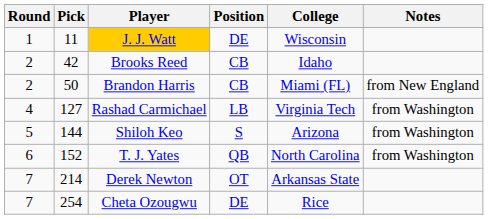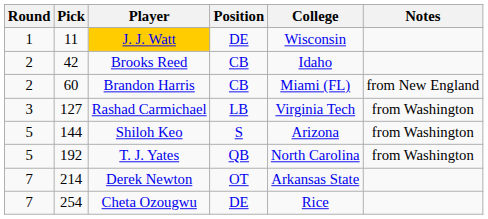Brandon Harris | Pick: 50 -> 60
Rashad Carmichael | Round: 4 -> 3
T. J. Yates | Round: 6 -> 5
T. J. Yates | Pick: 152 -> 192
